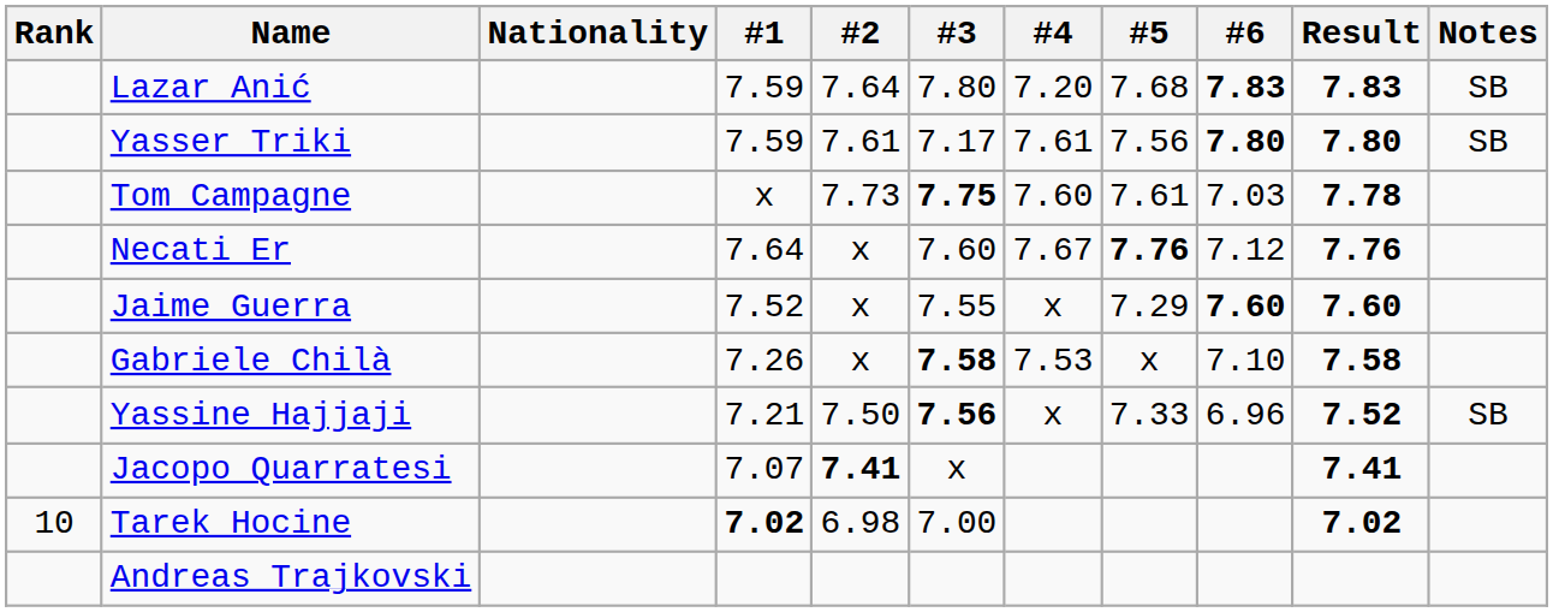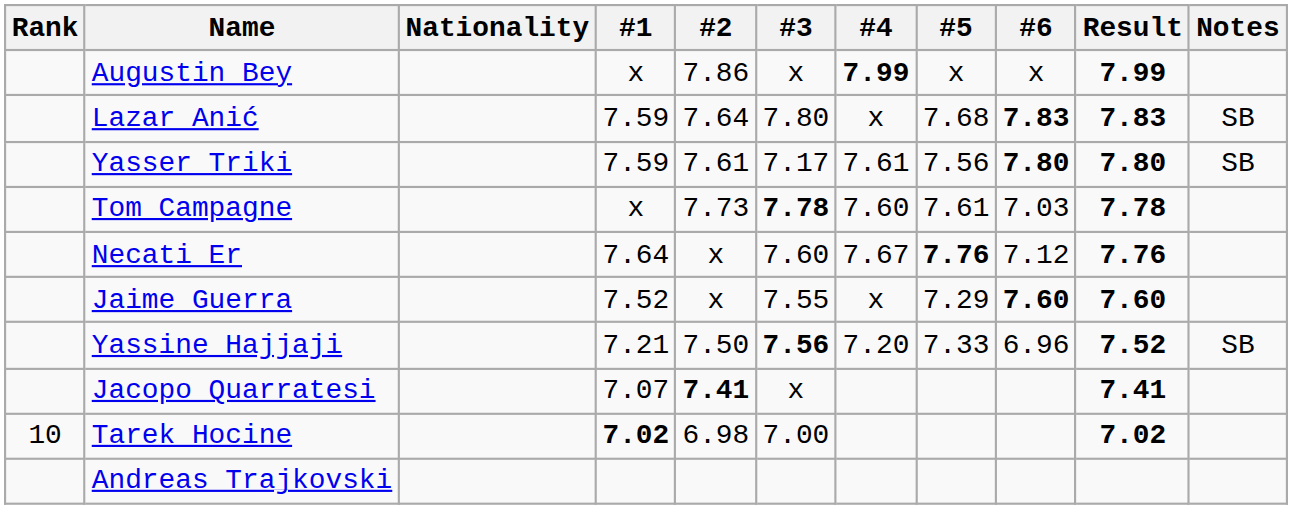+ row: Augustin Bey | x | 7.86 | x | 7.99 | x | x | 7.99
Lazar Anić | #4: 7.20 -> x
Tom Campagne | #3: 7.75 -> 7.78
- row: Gabriele Chilà | 7.26 | x | 7.58 | 7.53 | x | 7.10 | 7.58
Yassine Hajjaji | #4: x -> 7.20
